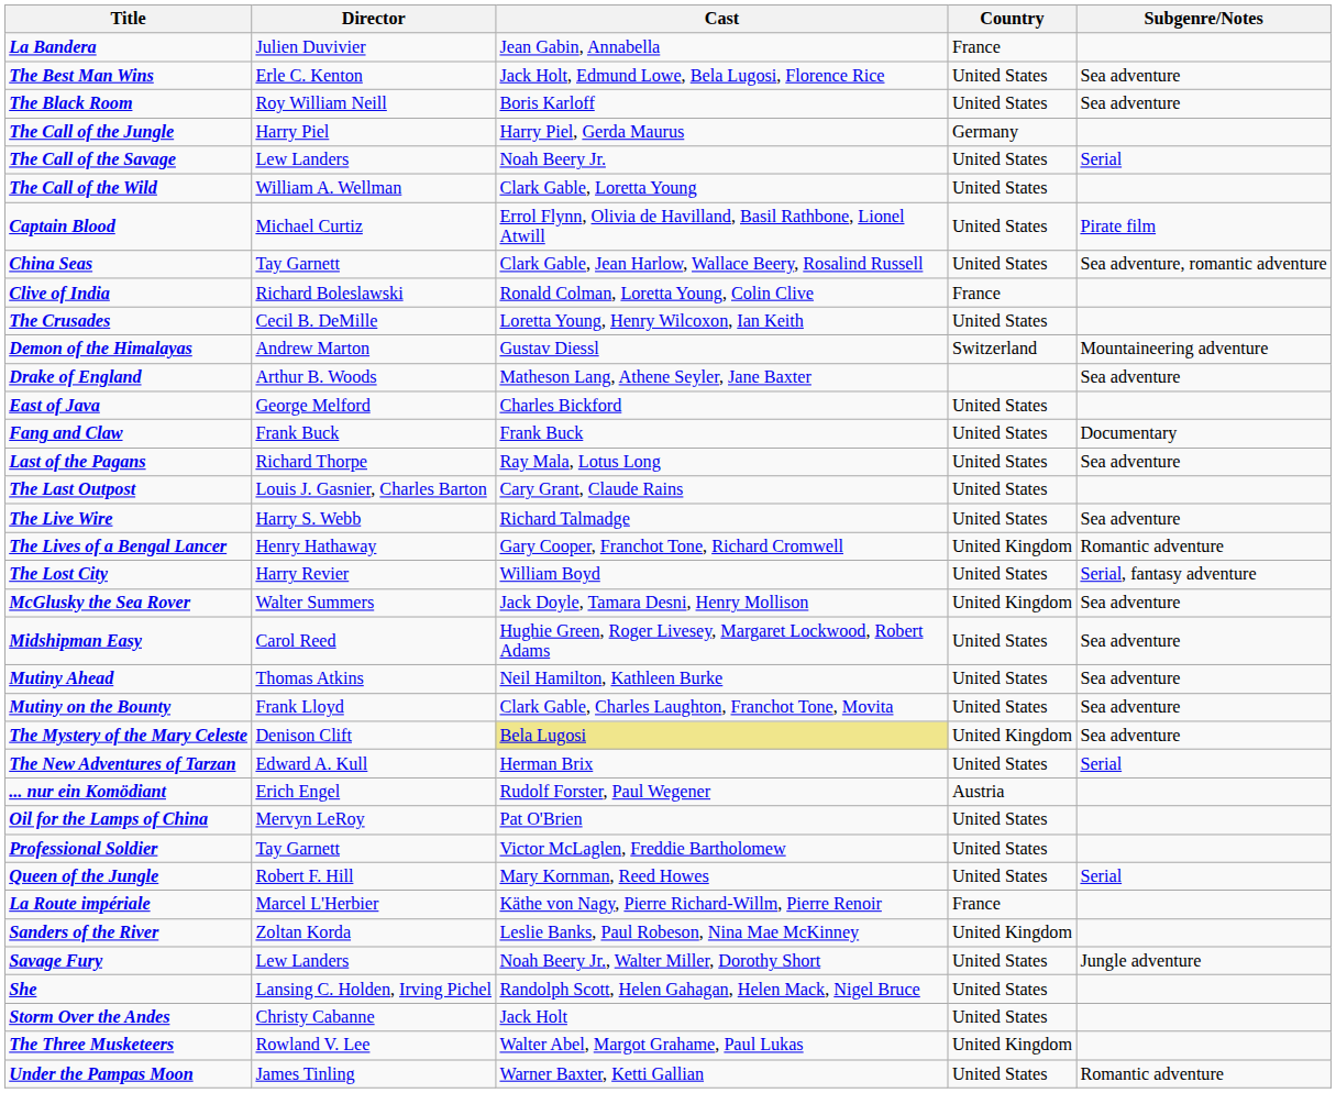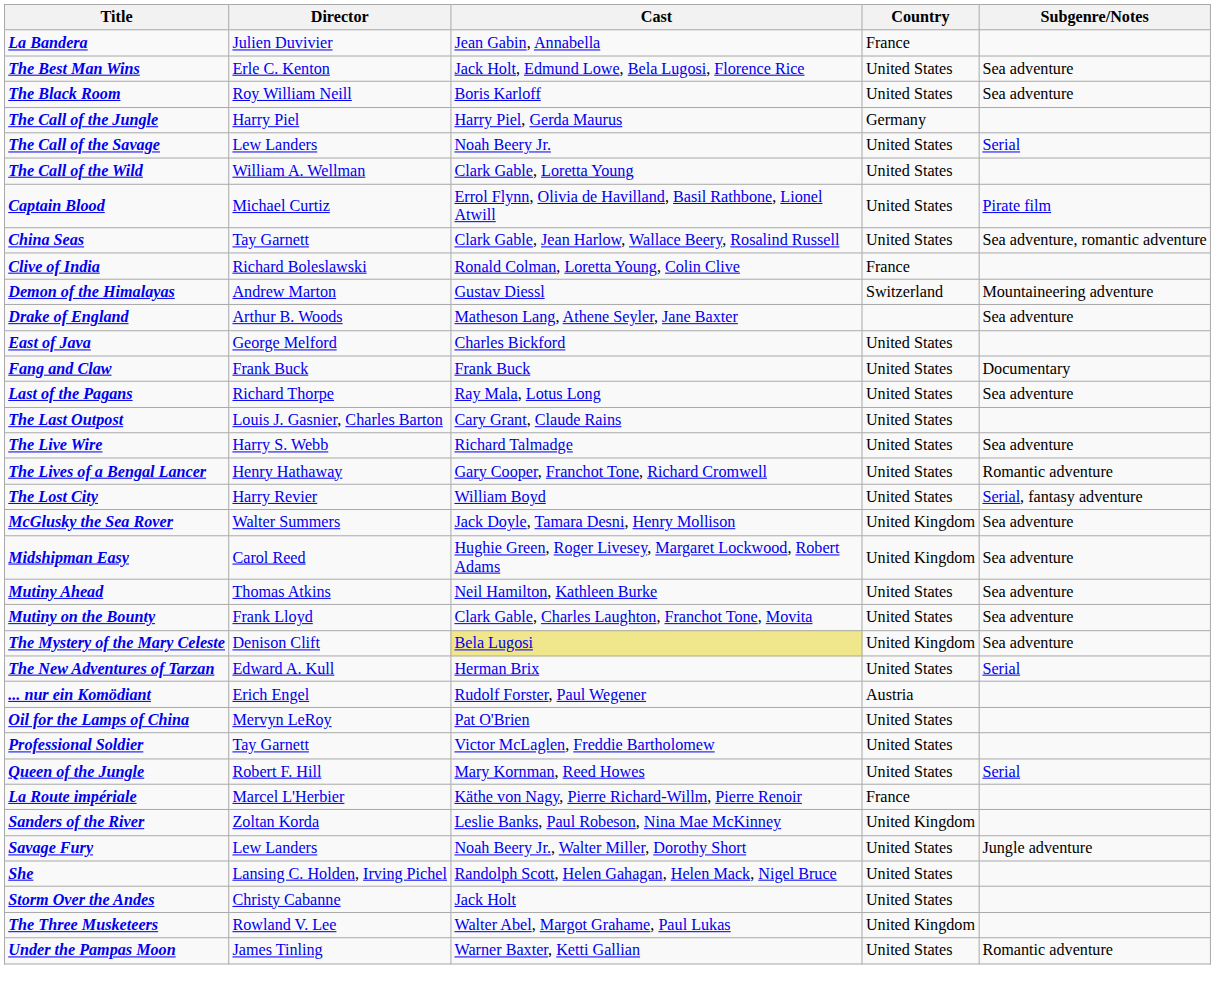- row: The Crusades | Cecil B. DeMille | Loretta Young, Henry Wilcoxon, Ian Keith | United States
The Lives of a Bengal Lancer | Country: United Kingdom -> United States
Midshipman Easy | Country: United States -> United Kingdom
